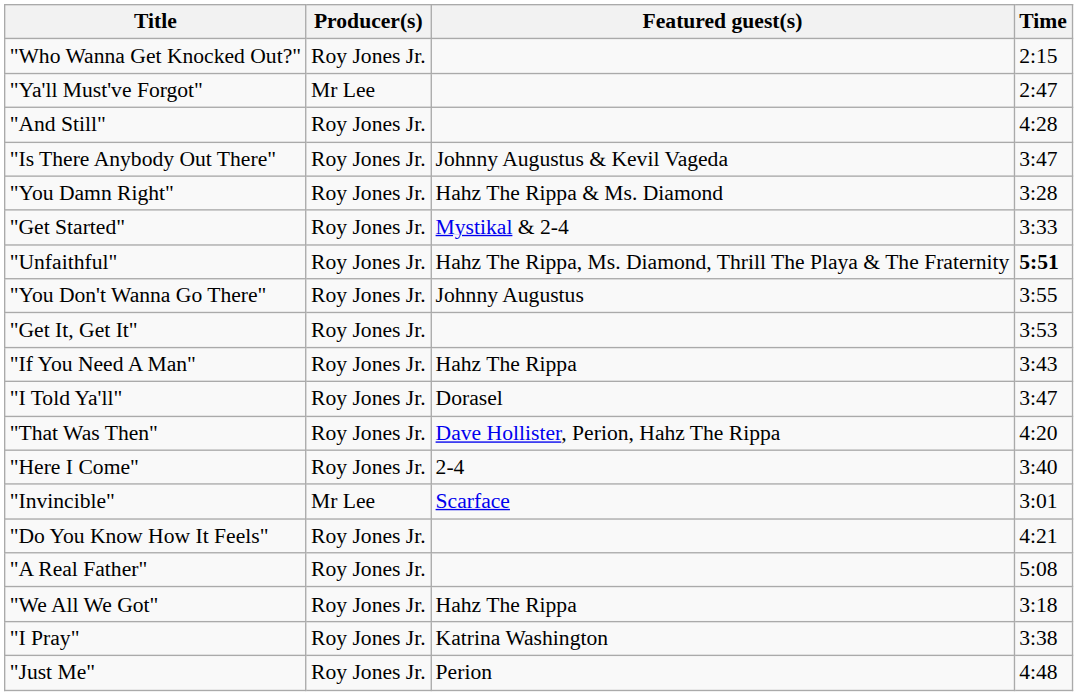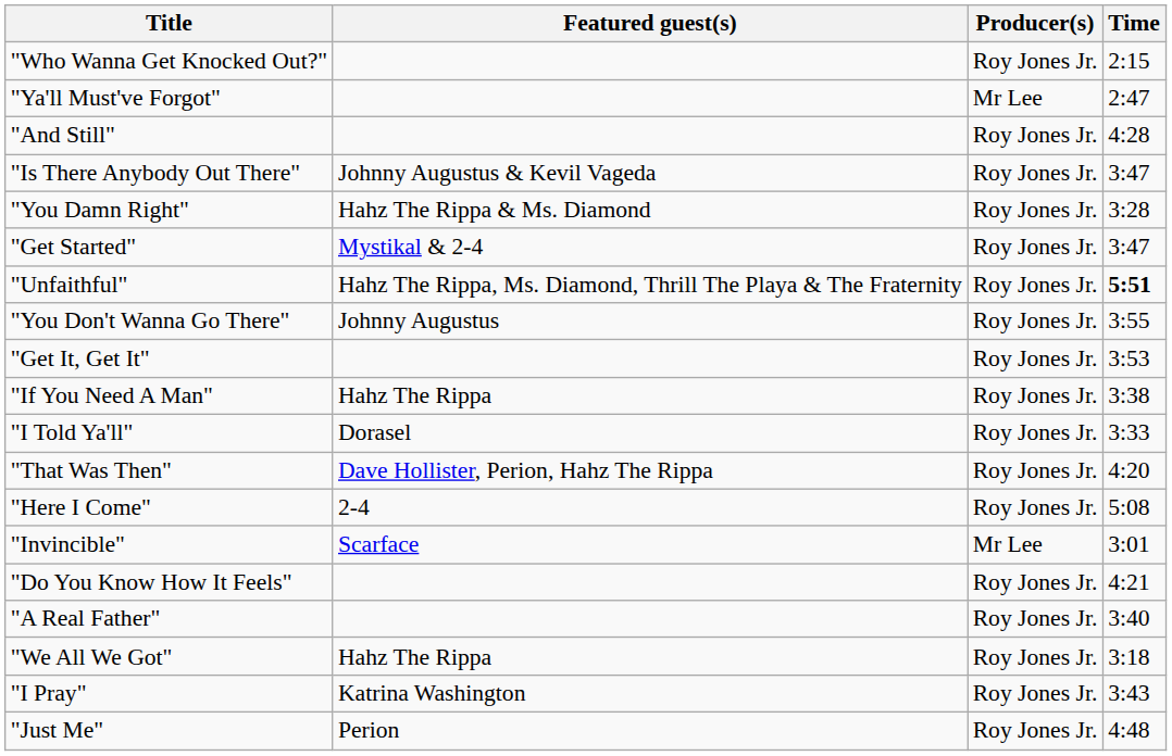columns swapped: Producer(s) <-> Featured guest(s)
"Get Started" | Time: 3:33 -> 3:47
"If You Need A Man" | Time: 3:43 -> 3:38
"I Told Ya'll" | Time: 3:47 -> 3:33
"Here I Come" | Time: 3:40 -> 5:08
"A Real Father" | Time: 5:08 -> 3:40
"I Pray" | Time: 3:38 -> 3:43
